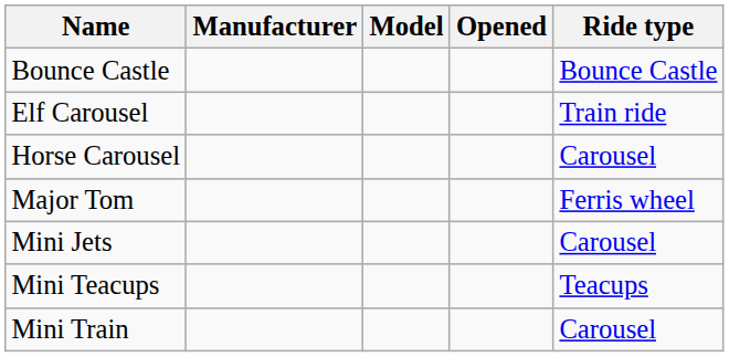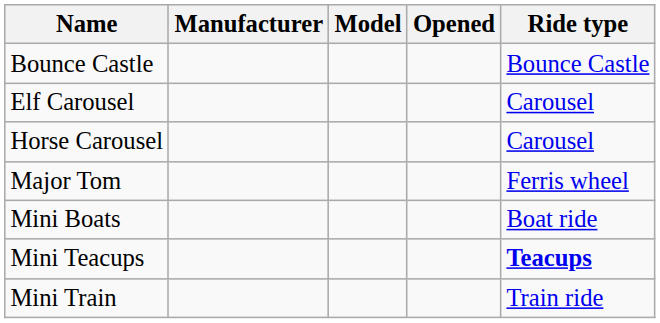Elf Carousel | Ride type: Train ride -> Carousel
+ row: Mini Boats | Boat ride
- row: Mini Jets | Carousel
Mini Teacups | Ride type: normal -> bold
Mini Train | Ride type: Carousel -> Train ride
